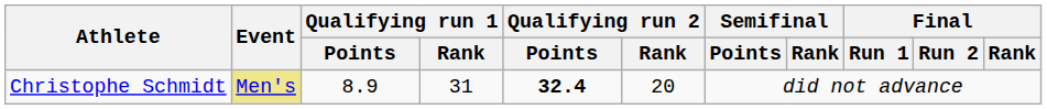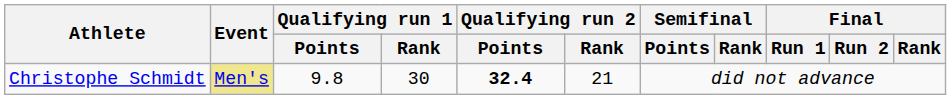Christophe Schmidt | Qualifying run 1 / Points: 8.9 -> 9.8
Christophe Schmidt | Qualifying run 1 / Rank: 31 -> 30
Christophe Schmidt | Qualifying run 2 / Rank: 20 -> 21
